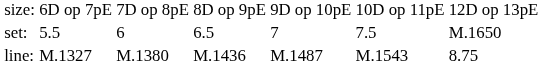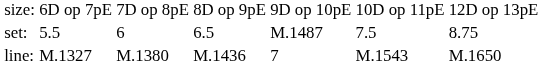set: | column 5: 7 -> M.1487
set: | column 7: M.1650 -> 8.75
line: | column 5: M.1487 -> 7
line: | column 7: 8.75 -> M.1650
